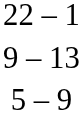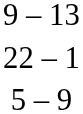rows swapped: 9 – 13 <-> 22 – 1
